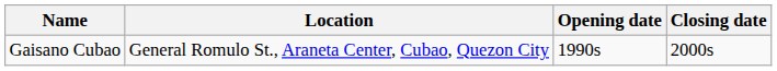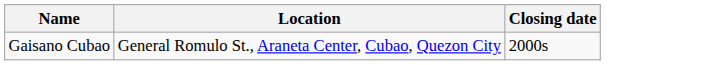- column: Opening date | 1990s
